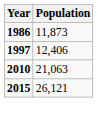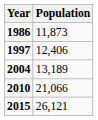+ row: 2004 | 13,189
2010 | Population: 21,063 -> 21,066
